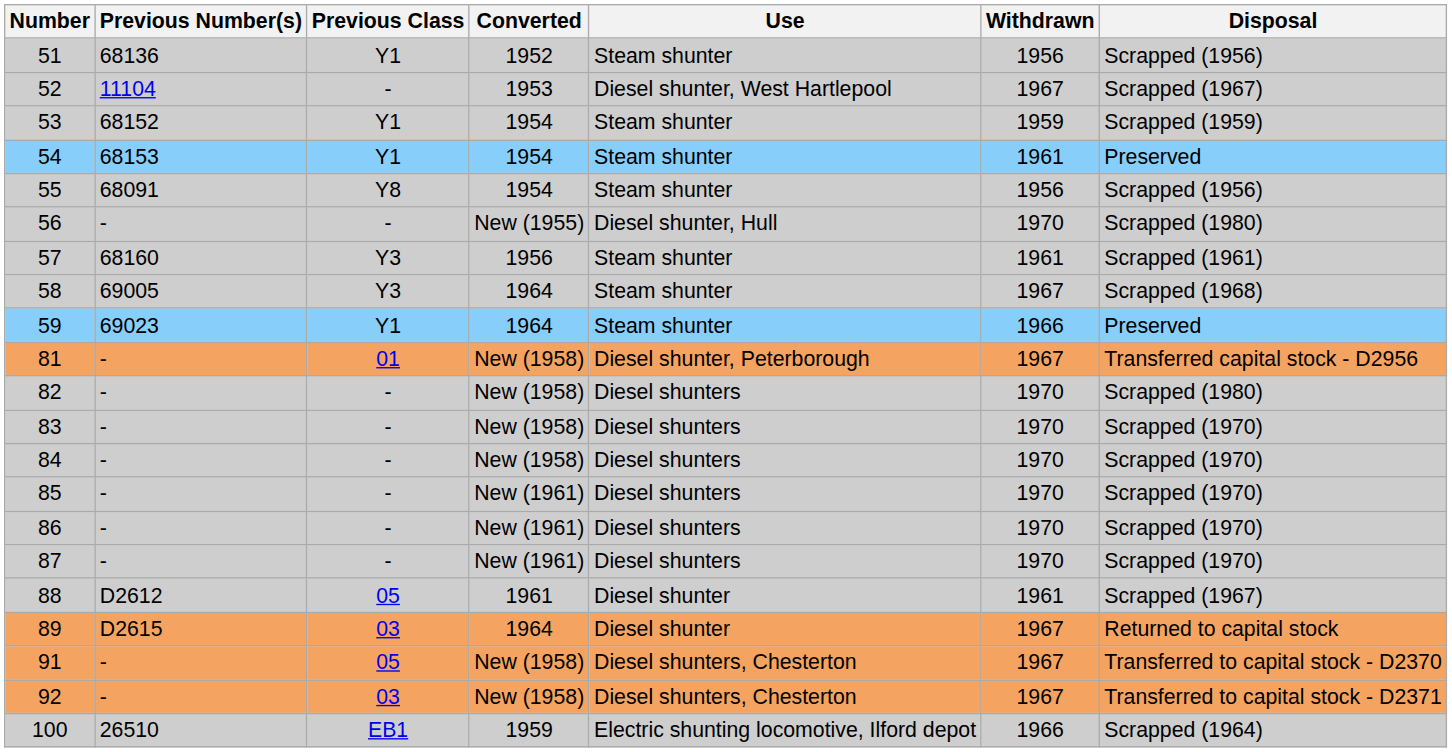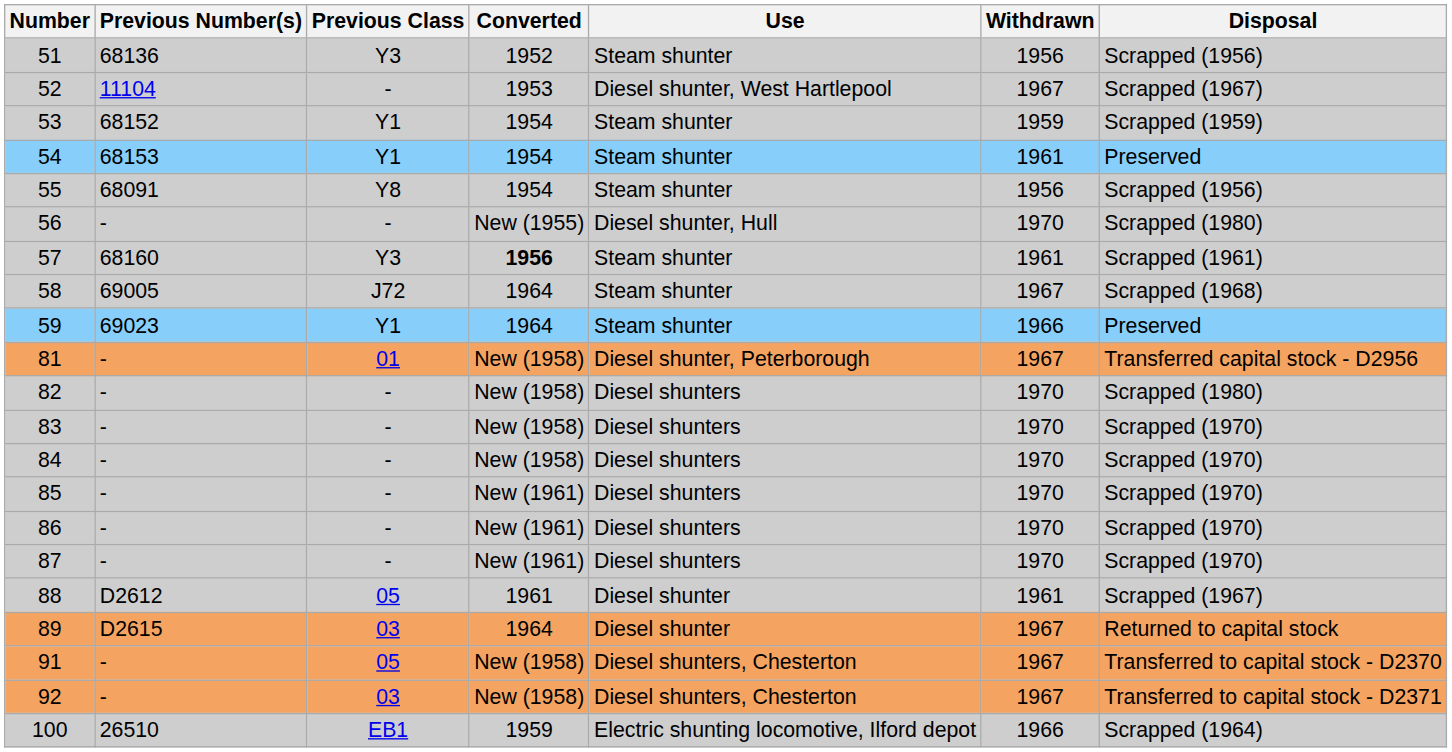51 | Previous Class: Y1 -> Y3
57 | Converted: normal -> bold
58 | Previous Class: Y3 -> J72
